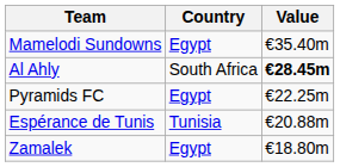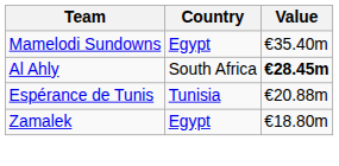- row: Pyramids FC | Egypt | €22.25m
